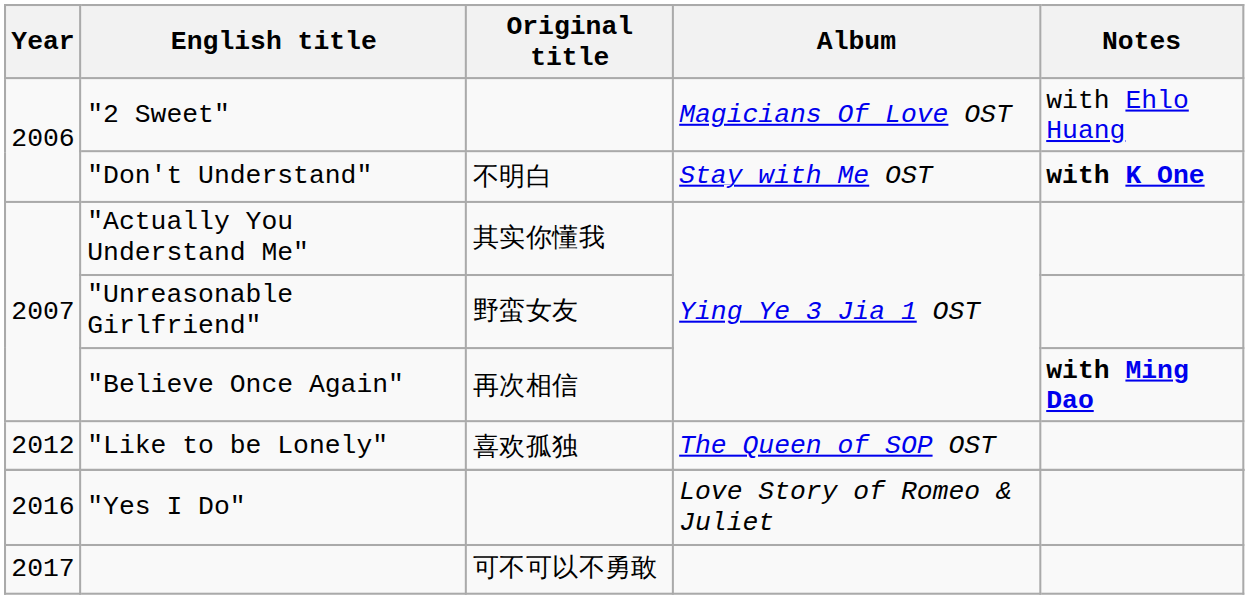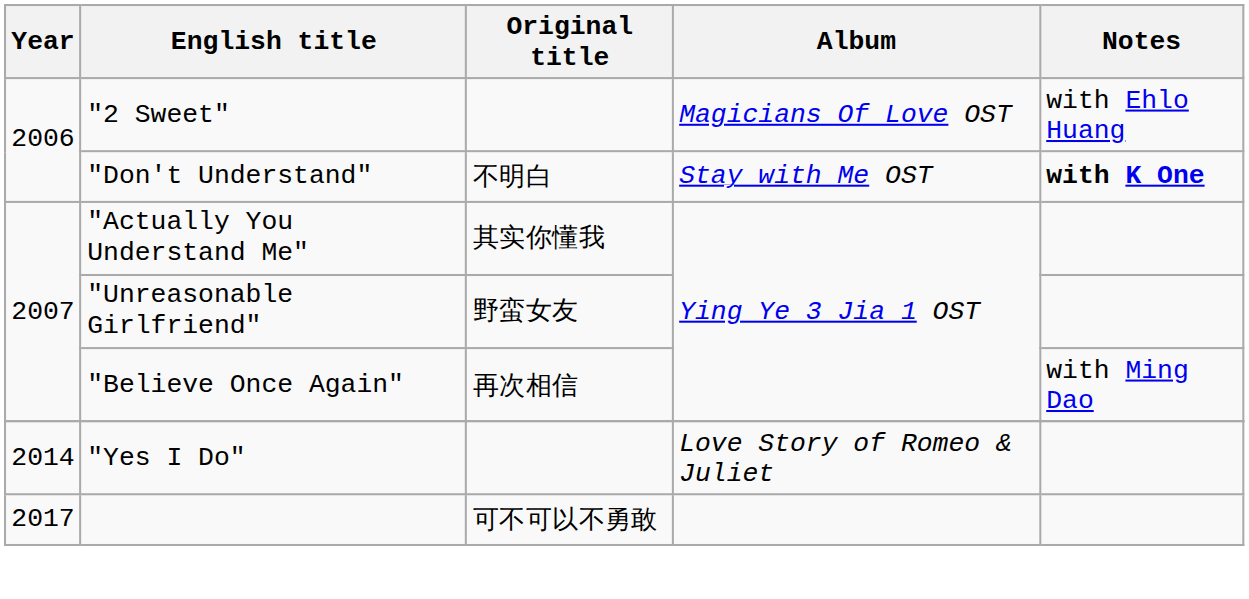"Believe Once Again" | Notes: bold -> normal
- row: 2012 | "Like to be Lonely" | 喜欢孤独 | The Queen of SOP OST
"Yes I Do" | Year: 2016 -> 2014
